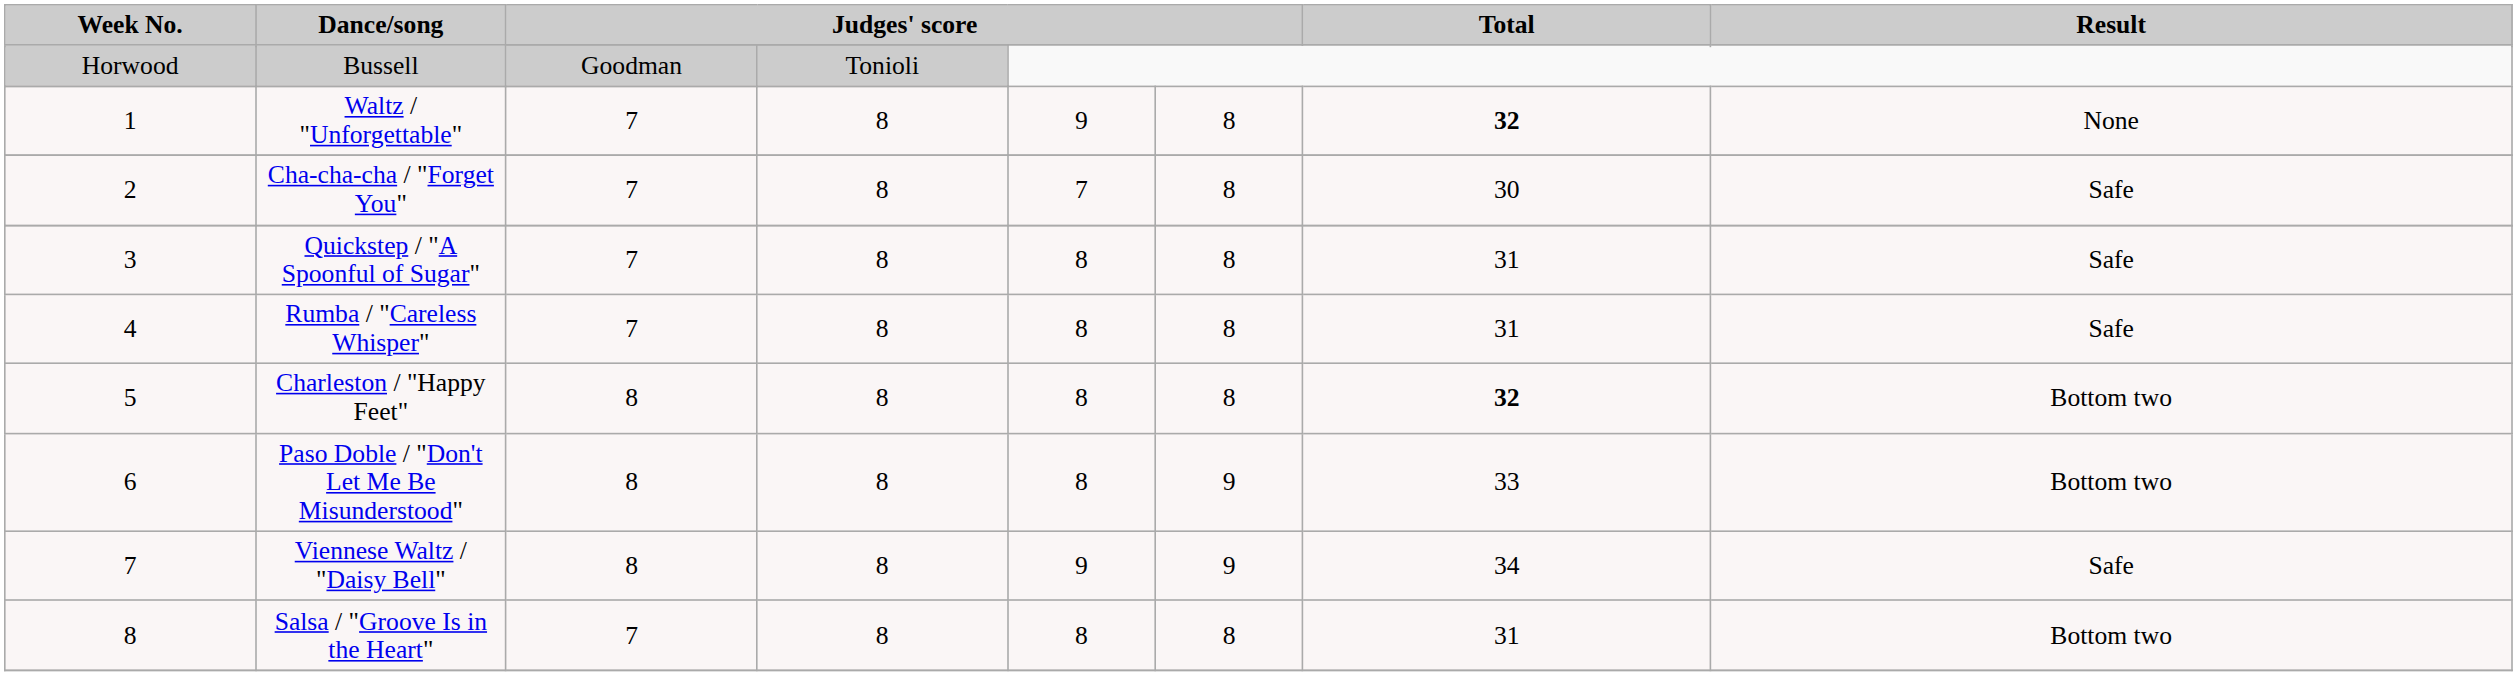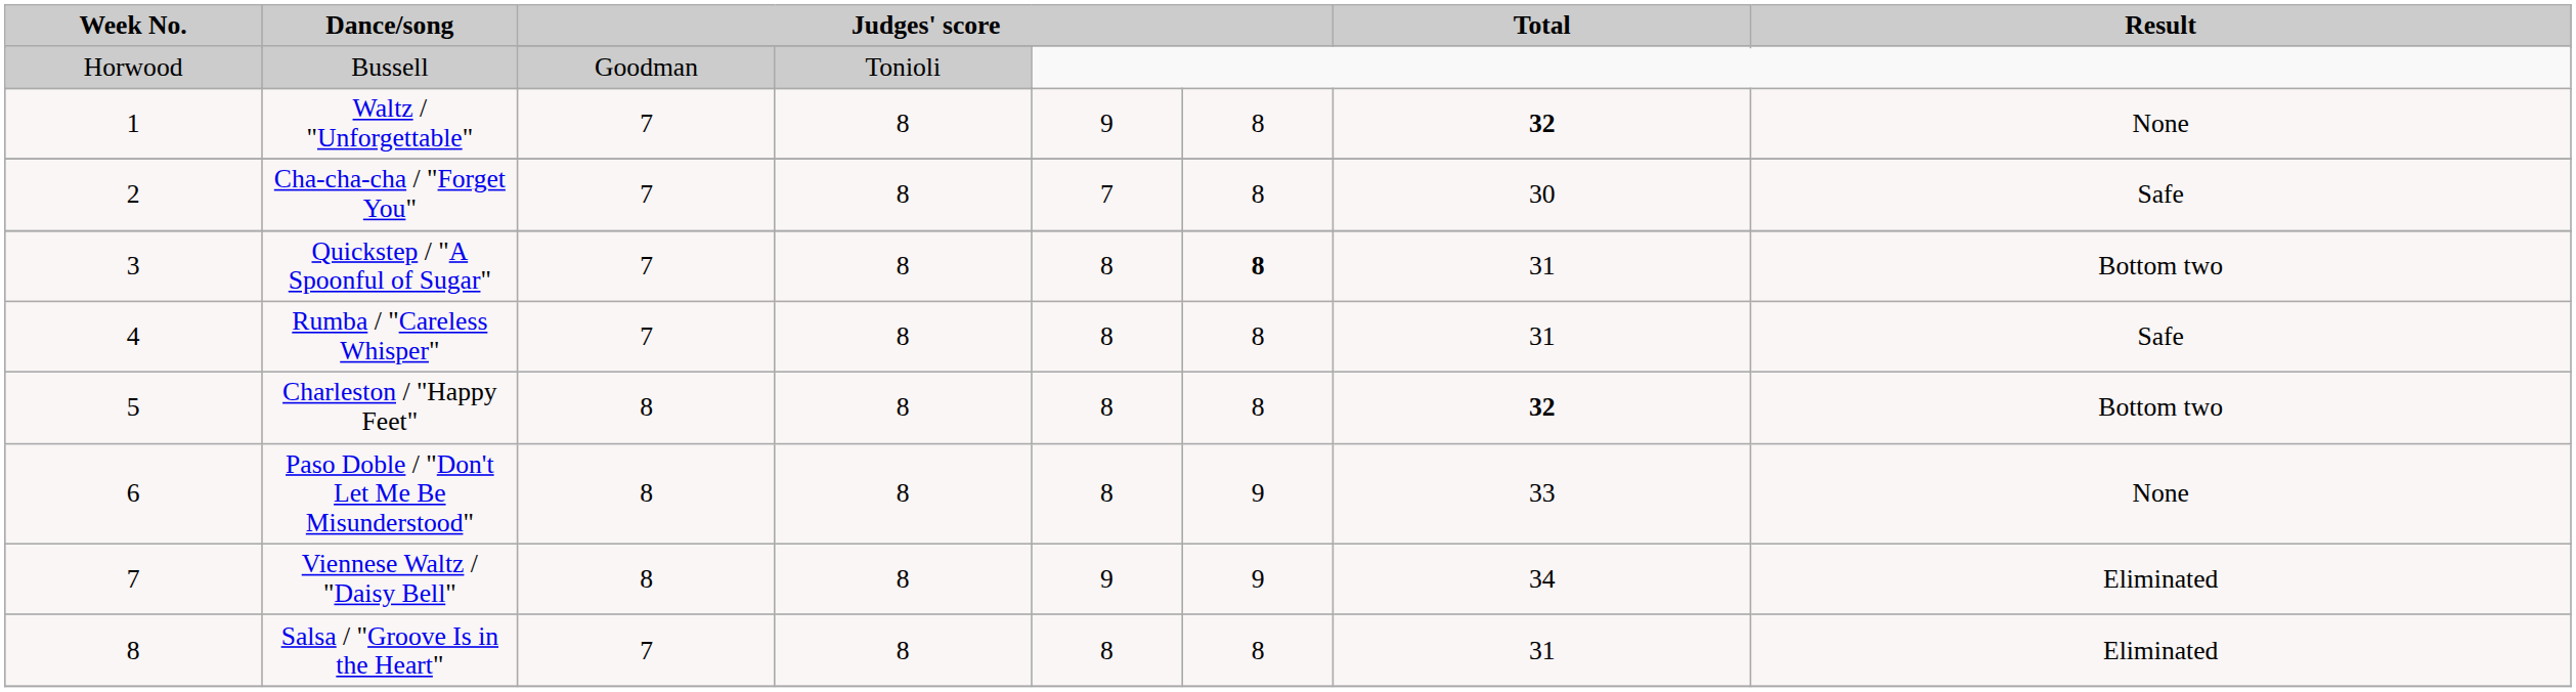Quickstep / "A Spoonful of Sugar" | column 6: normal -> bold
Quickstep / "A Spoonful of Sugar" | Result: Safe -> Bottom two
Paso Doble / "Don't Let Me Be Misunderstood" | Result: Bottom two -> None
Viennese Waltz / "Daisy Bell" | Result: Safe -> Eliminated
Salsa / "Groove Is in the Heart" | Result: Bottom two -> Eliminated
